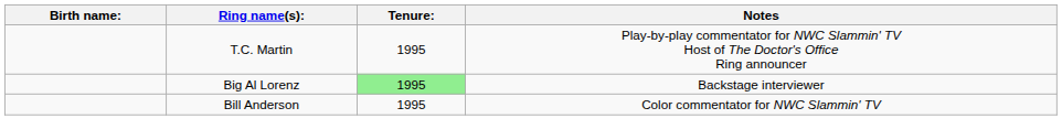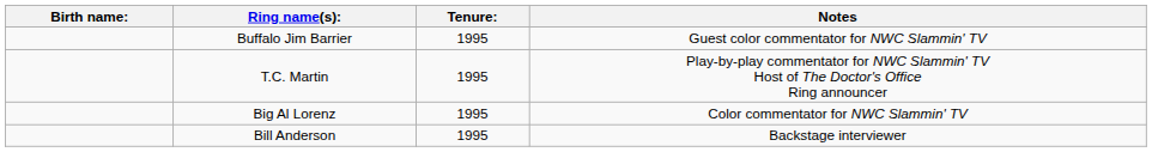+ row: Buffalo Jim Barrier | 1995 | Guest color commentator for NWC Slammin' TV
Big Al Lorenz | Tenure:: lightgreen background -> no background
Big Al Lorenz | Notes: Backstage interviewer -> Color commentator for NWC Slammin' TV
Bill Anderson | Notes: Color commentator for NWC Slammin' TV -> Backstage interviewer
